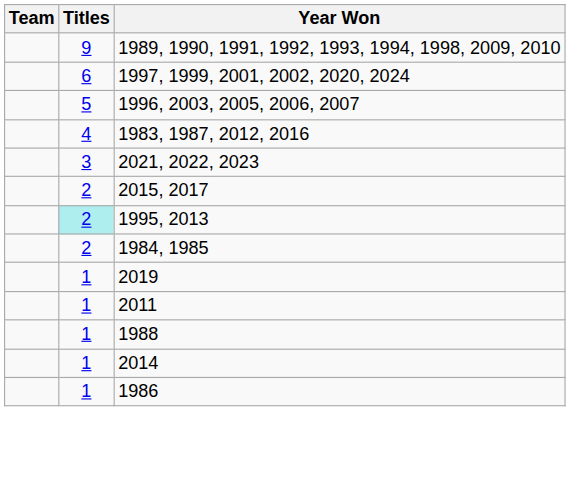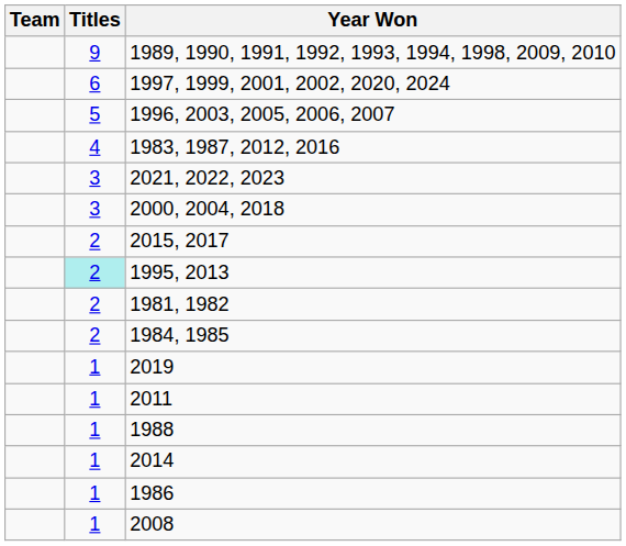+ row: 3 | 2000, 2004, 2018
+ row: 2 | 1981, 1982
+ row: 1 | 2008
